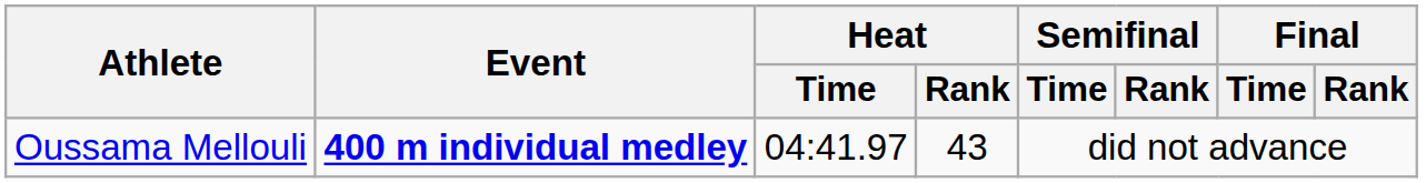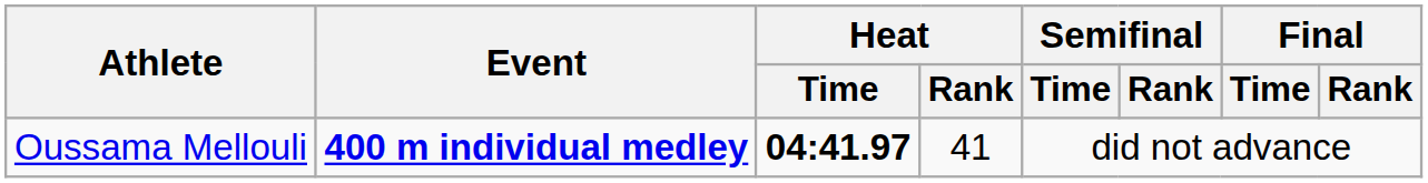Oussama Mellouli | Heat / Time: normal -> bold
Oussama Mellouli | Heat / Rank: 43 -> 41
